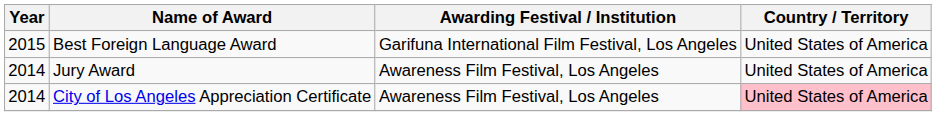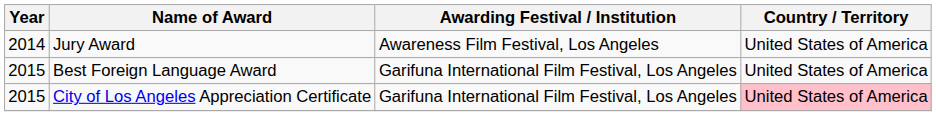rows swapped: Jury Award <-> Best Foreign Language Award
City of Los Angeles Appreciation Certificate | Year: 2014 -> 2015
City of Los Angeles Appreciation Certificate | Awarding Festival / Institution: Awareness Film Festival, Los Angeles -> Garifuna International Film Festival, Los Angeles
